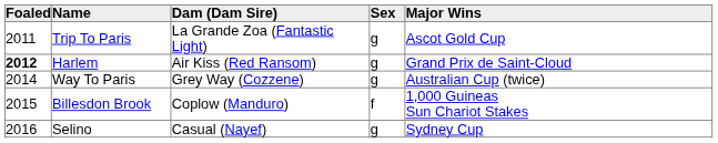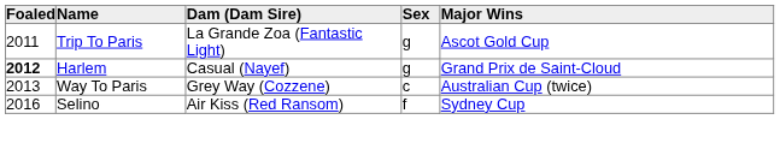Harlem | Dam (Dam Sire): Air Kiss (Red Ransom) -> Casual (Nayef)
Way To Paris | Foaled: 2014 -> 2013
Way To Paris | Sex: g -> c
- row: 2015 | Billesdon Brook | Coplow (Manduro) | f | 1,000 Guineas Sun Chariot Stakes
Selino | Dam (Dam Sire): Casual (Nayef) -> Air Kiss (Red Ransom)
Selino | Sex: g -> f
